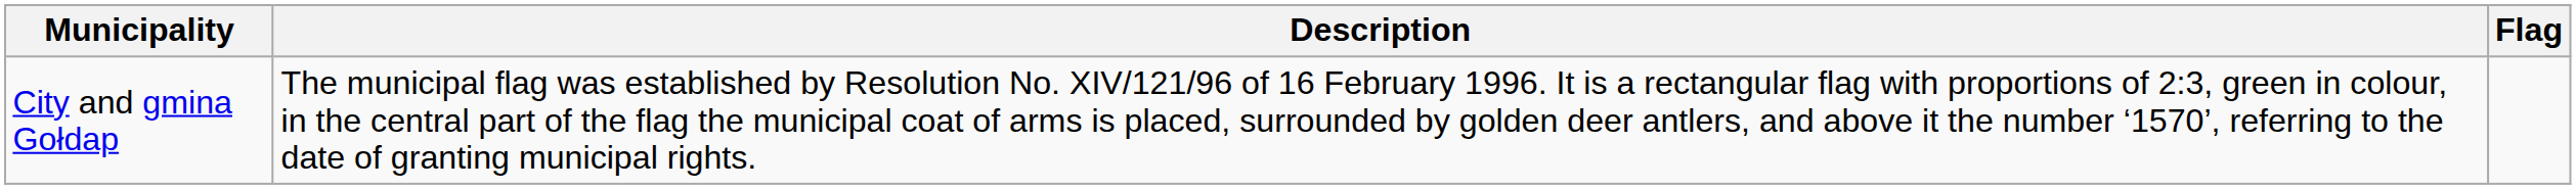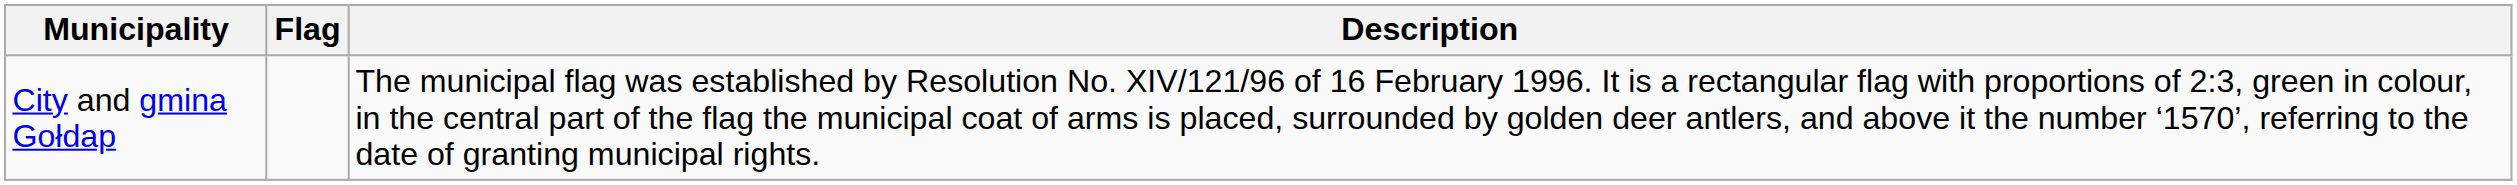columns swapped: Flag <-> Description
